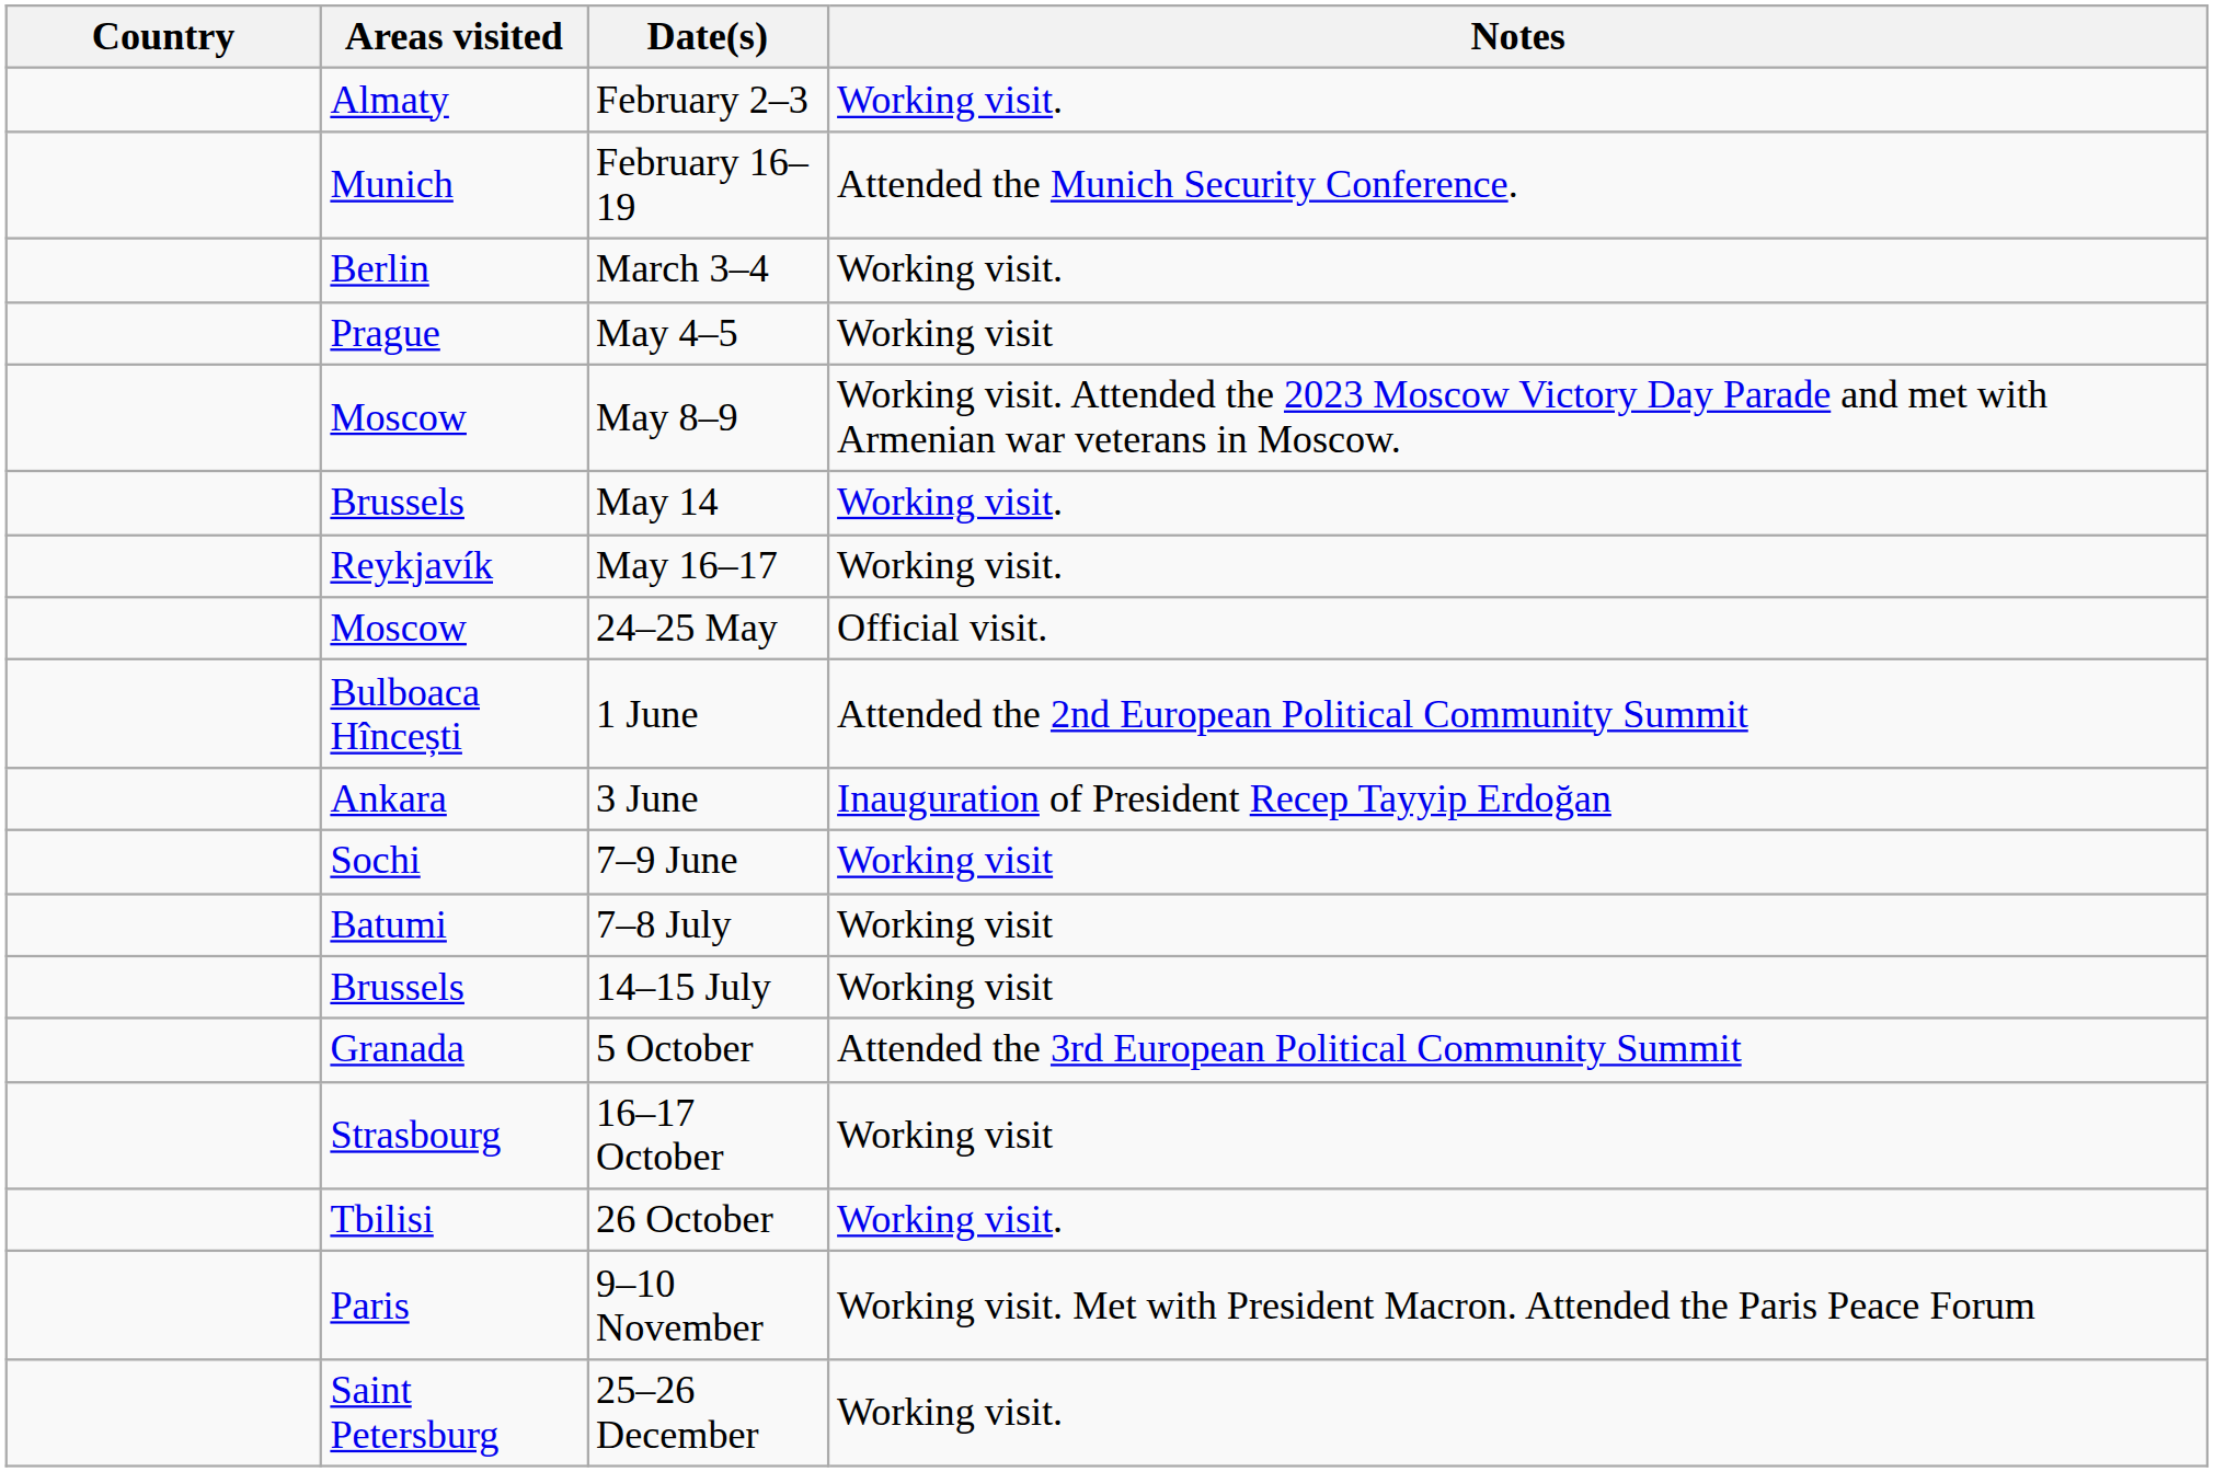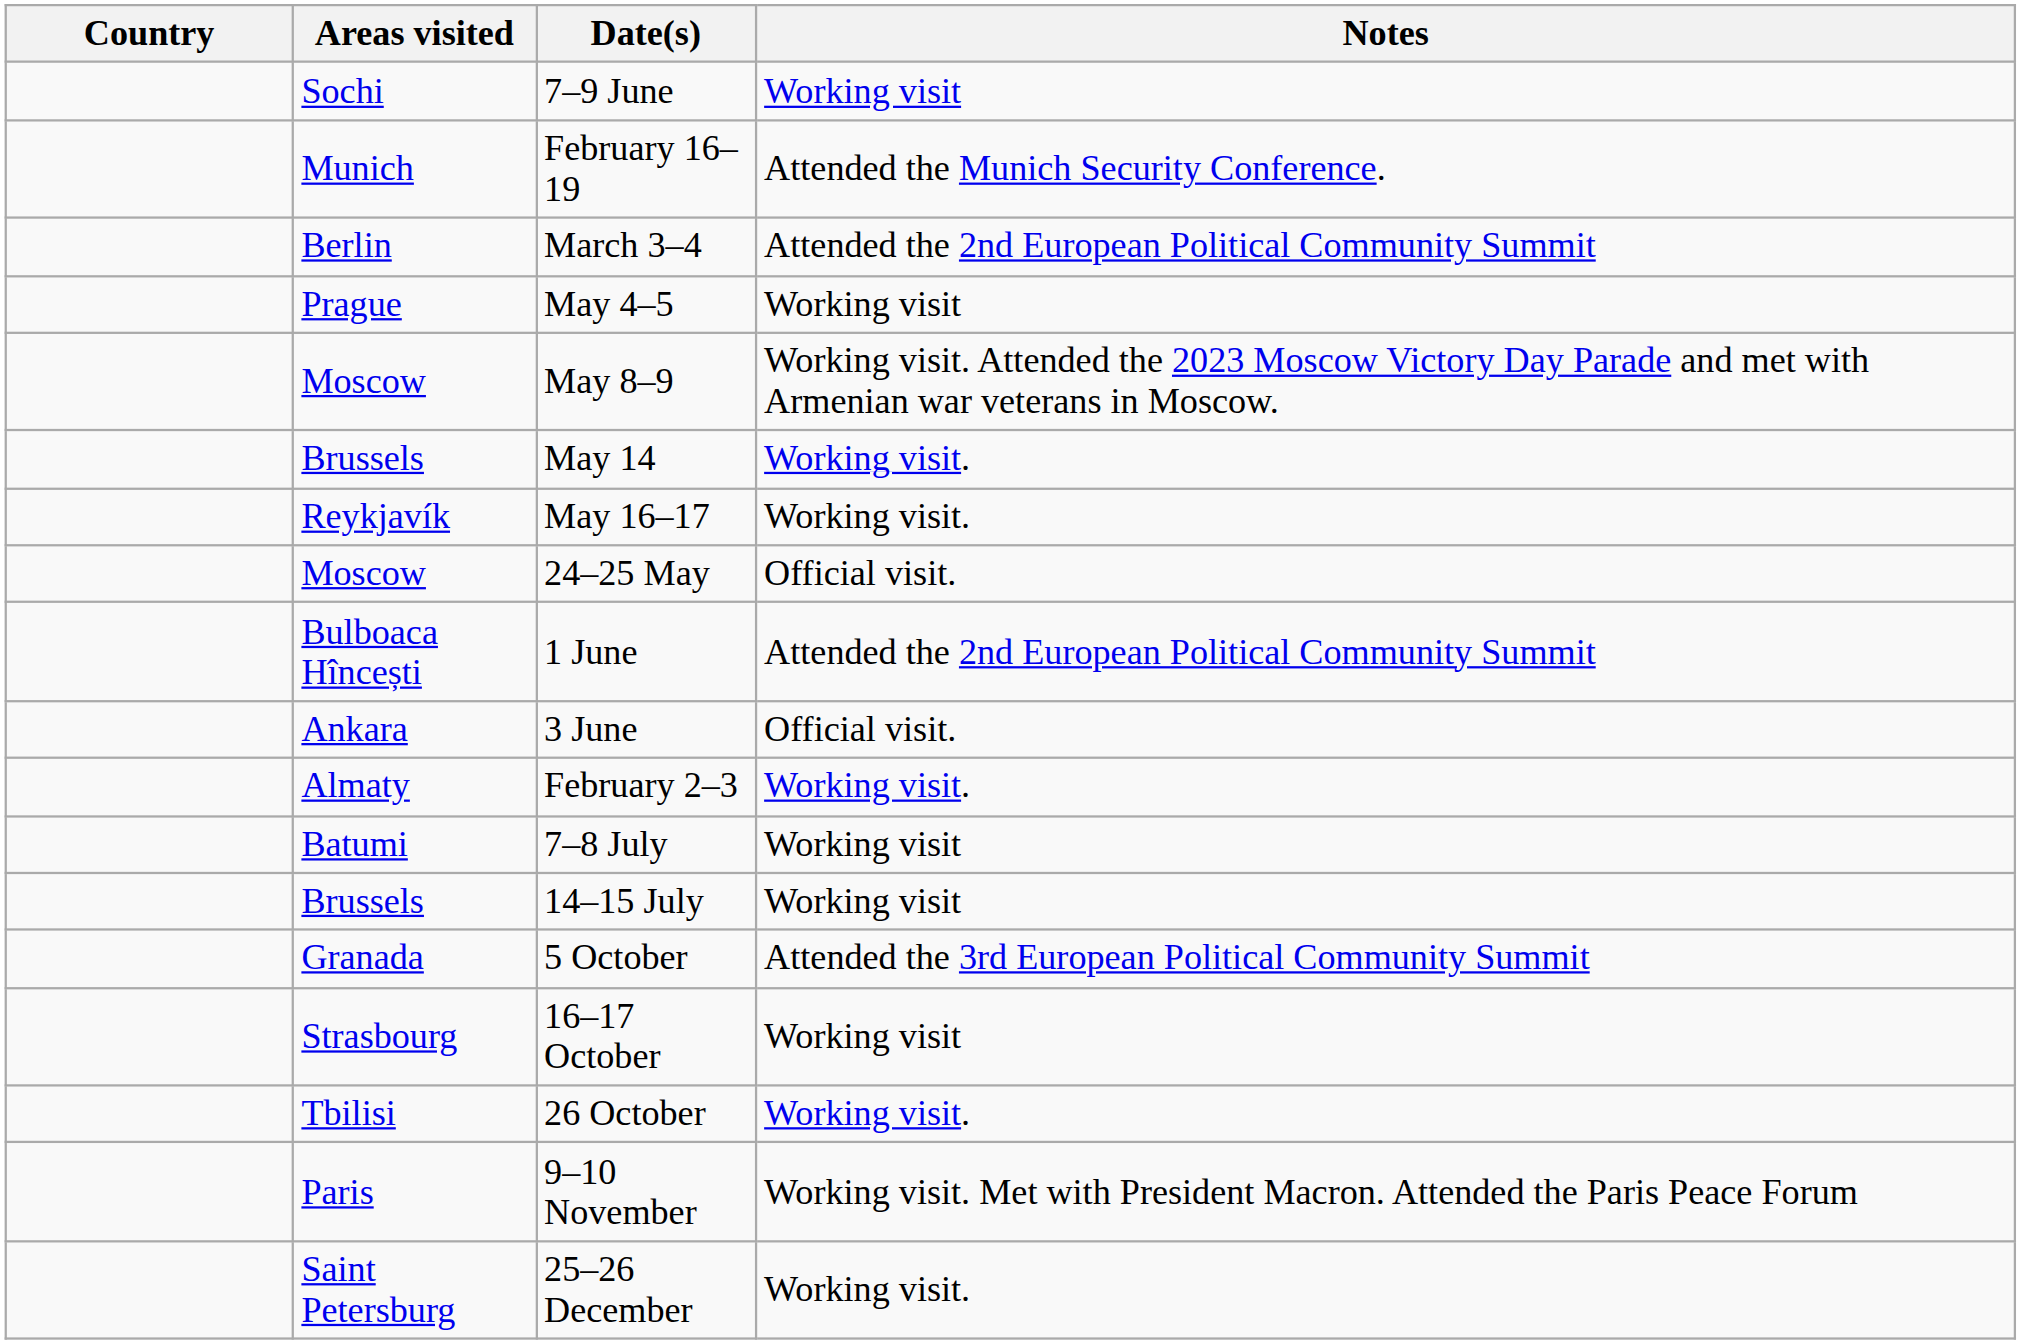rows swapped: February 2–3 <-> 7–9 June
March 3–4 | Notes: Working visit. -> Attended the 2nd European Political Community Summit
3 June | Notes: Inauguration of President Recep Tayyip Erdoğan -> Official visit.
